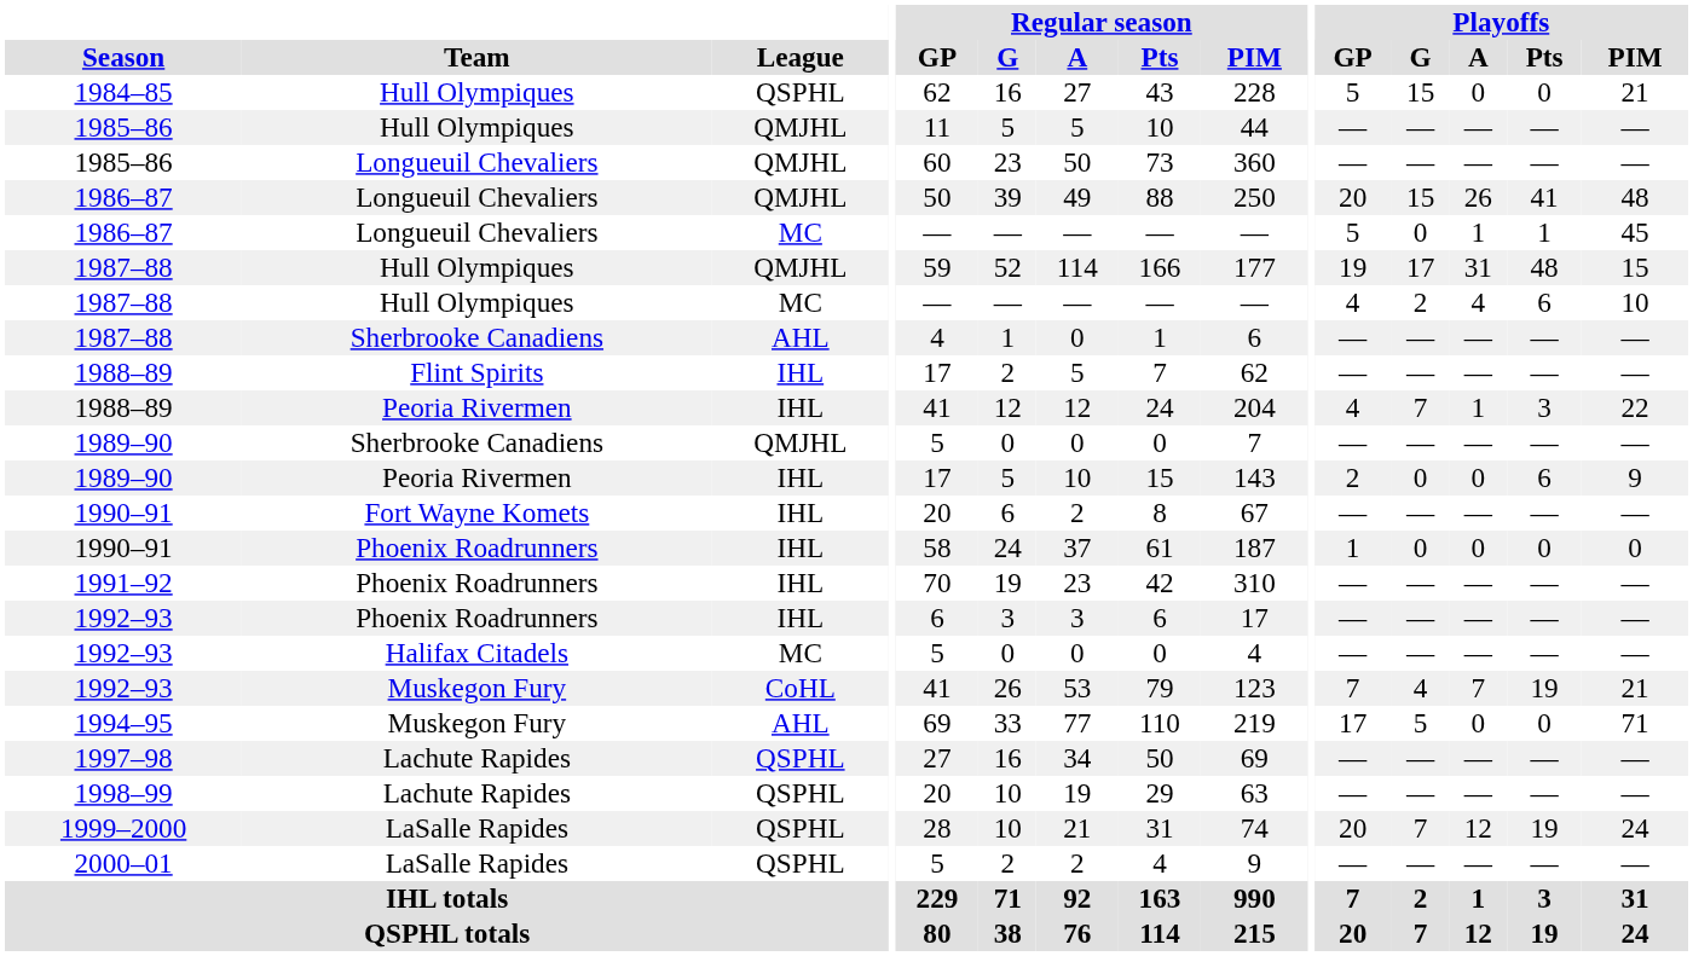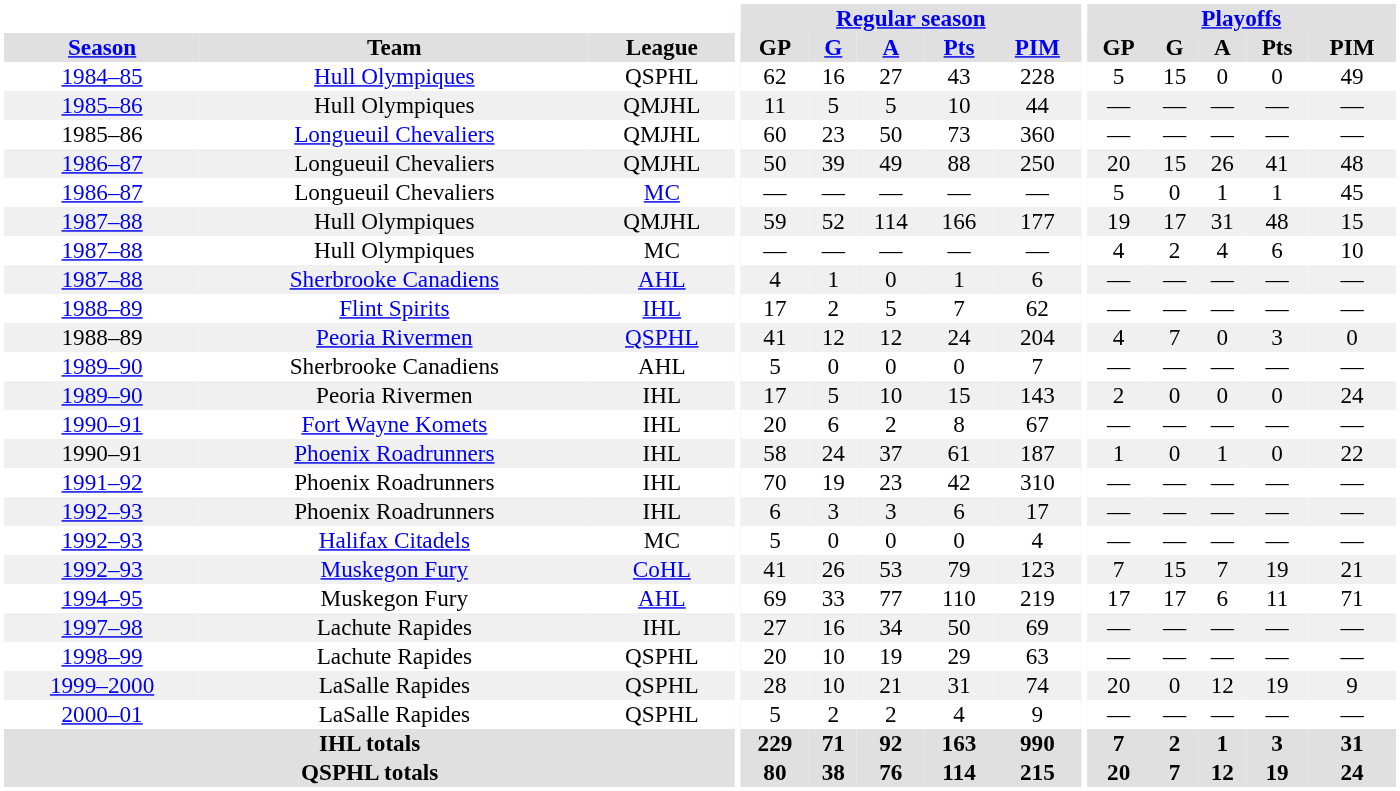1984–85 | Playoffs / PIM: 21 -> 49
1988–89 / Peoria Rivermen | League: IHL -> QSPHL
1988–89 / Peoria Rivermen | Playoffs / A: 1 -> 0
1988–89 / Peoria Rivermen | Playoffs / PIM: 22 -> 0
1989–90 / Sherbrooke Canadiens | League: QMJHL -> AHL
1989–90 / Peoria Rivermen | Playoffs / Pts: 6 -> 0
1989–90 / Peoria Rivermen | Playoffs / PIM: 9 -> 24
1990–91 / Phoenix Roadrunners | Playoffs / A: 0 -> 1
1990–91 / Phoenix Roadrunners | Playoffs / PIM: 0 -> 22
1992–93 / Muskegon Fury | Playoffs / G: 4 -> 15
1994–95 | Playoffs / G: 5 -> 17
1994–95 | Playoffs / A: 0 -> 6
1994–95 | Playoffs / Pts: 0 -> 11
1997–98 | League: QSPHL -> IHL
1999–2000 | Playoffs / G: 7 -> 0
1999–2000 | Playoffs / PIM: 24 -> 9
